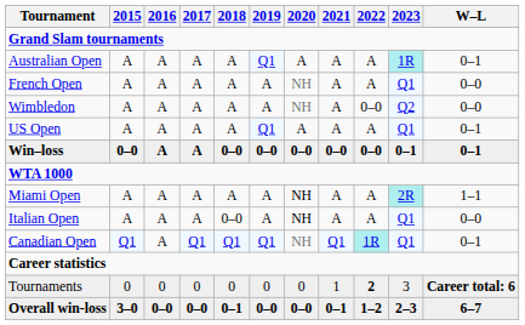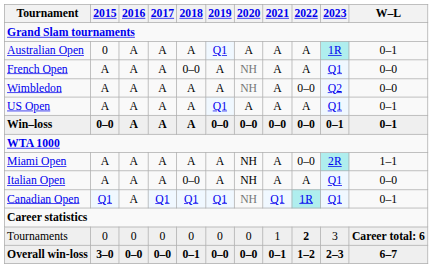Australian Open | 2015: A -> 0
French Open | 2018: A -> 0–0
Win–loss | 2018: 0–0 -> A
Miami Open | 2022: A -> 0–0
